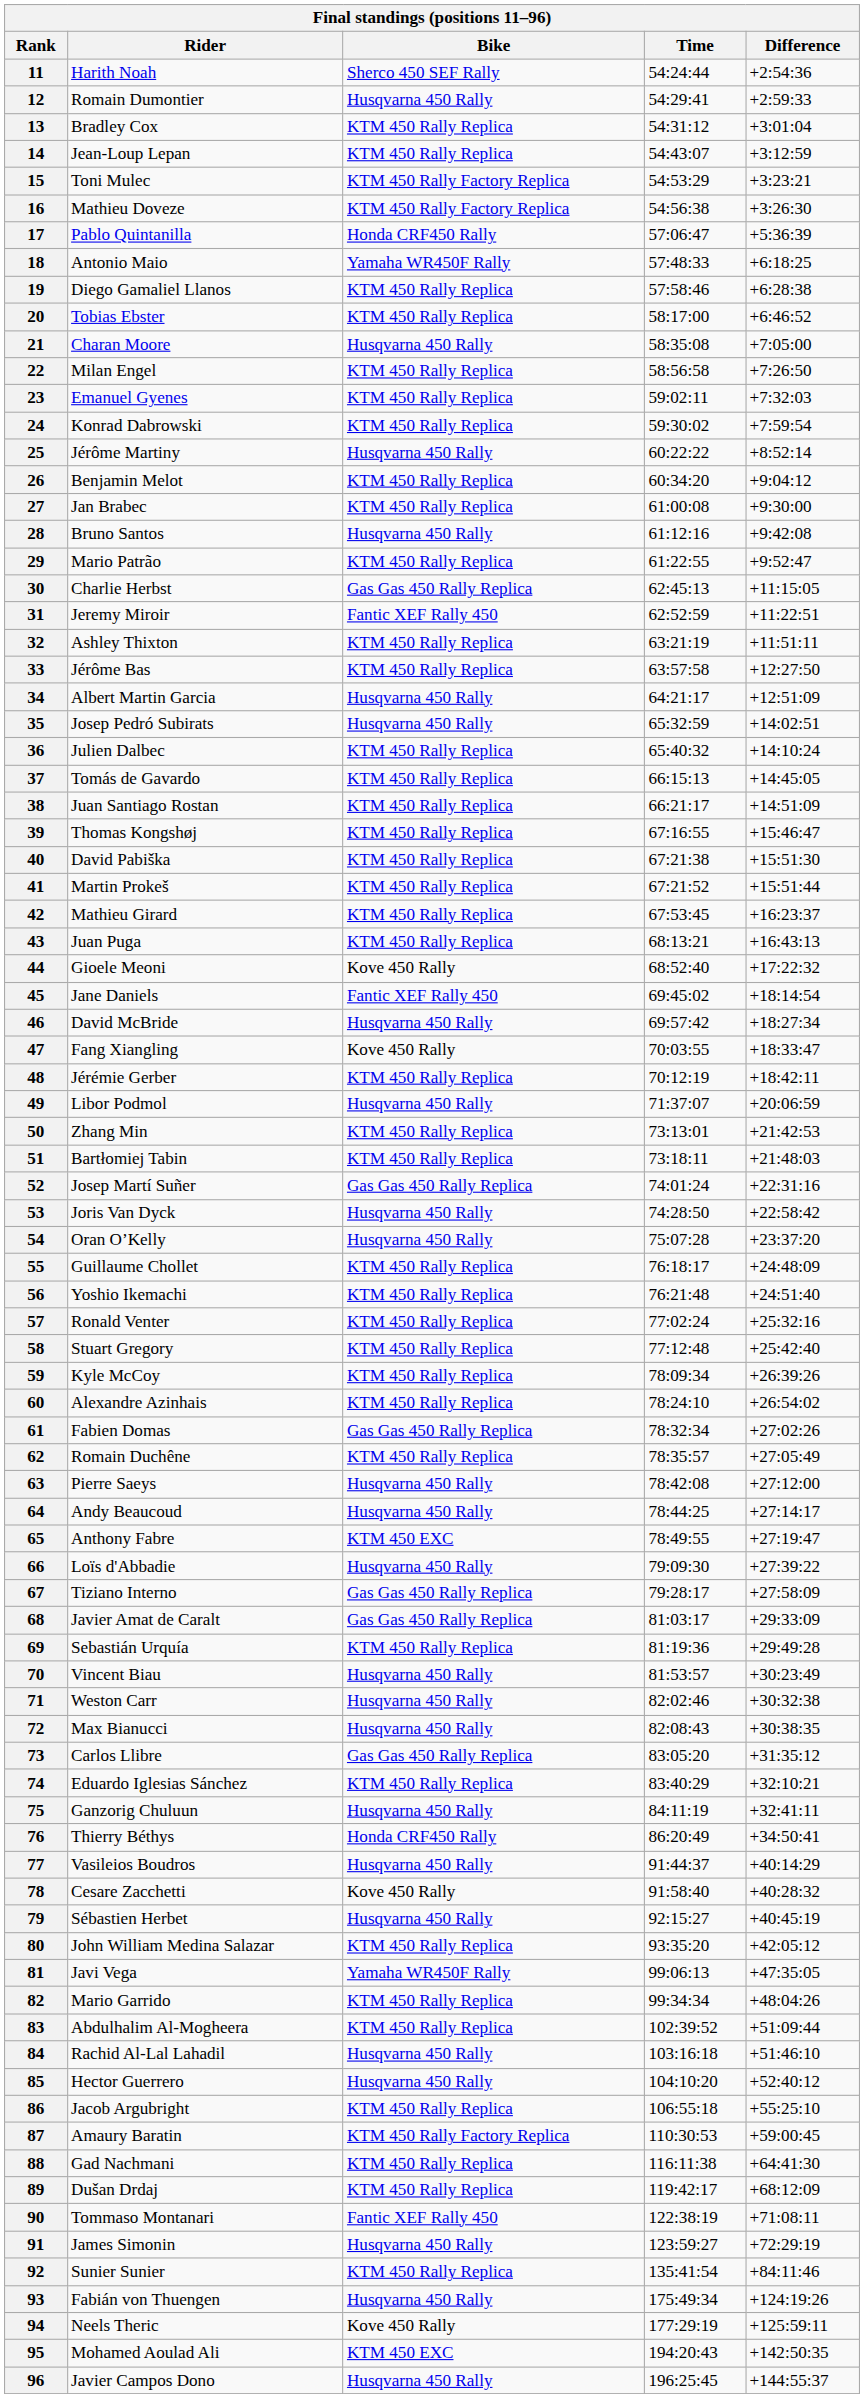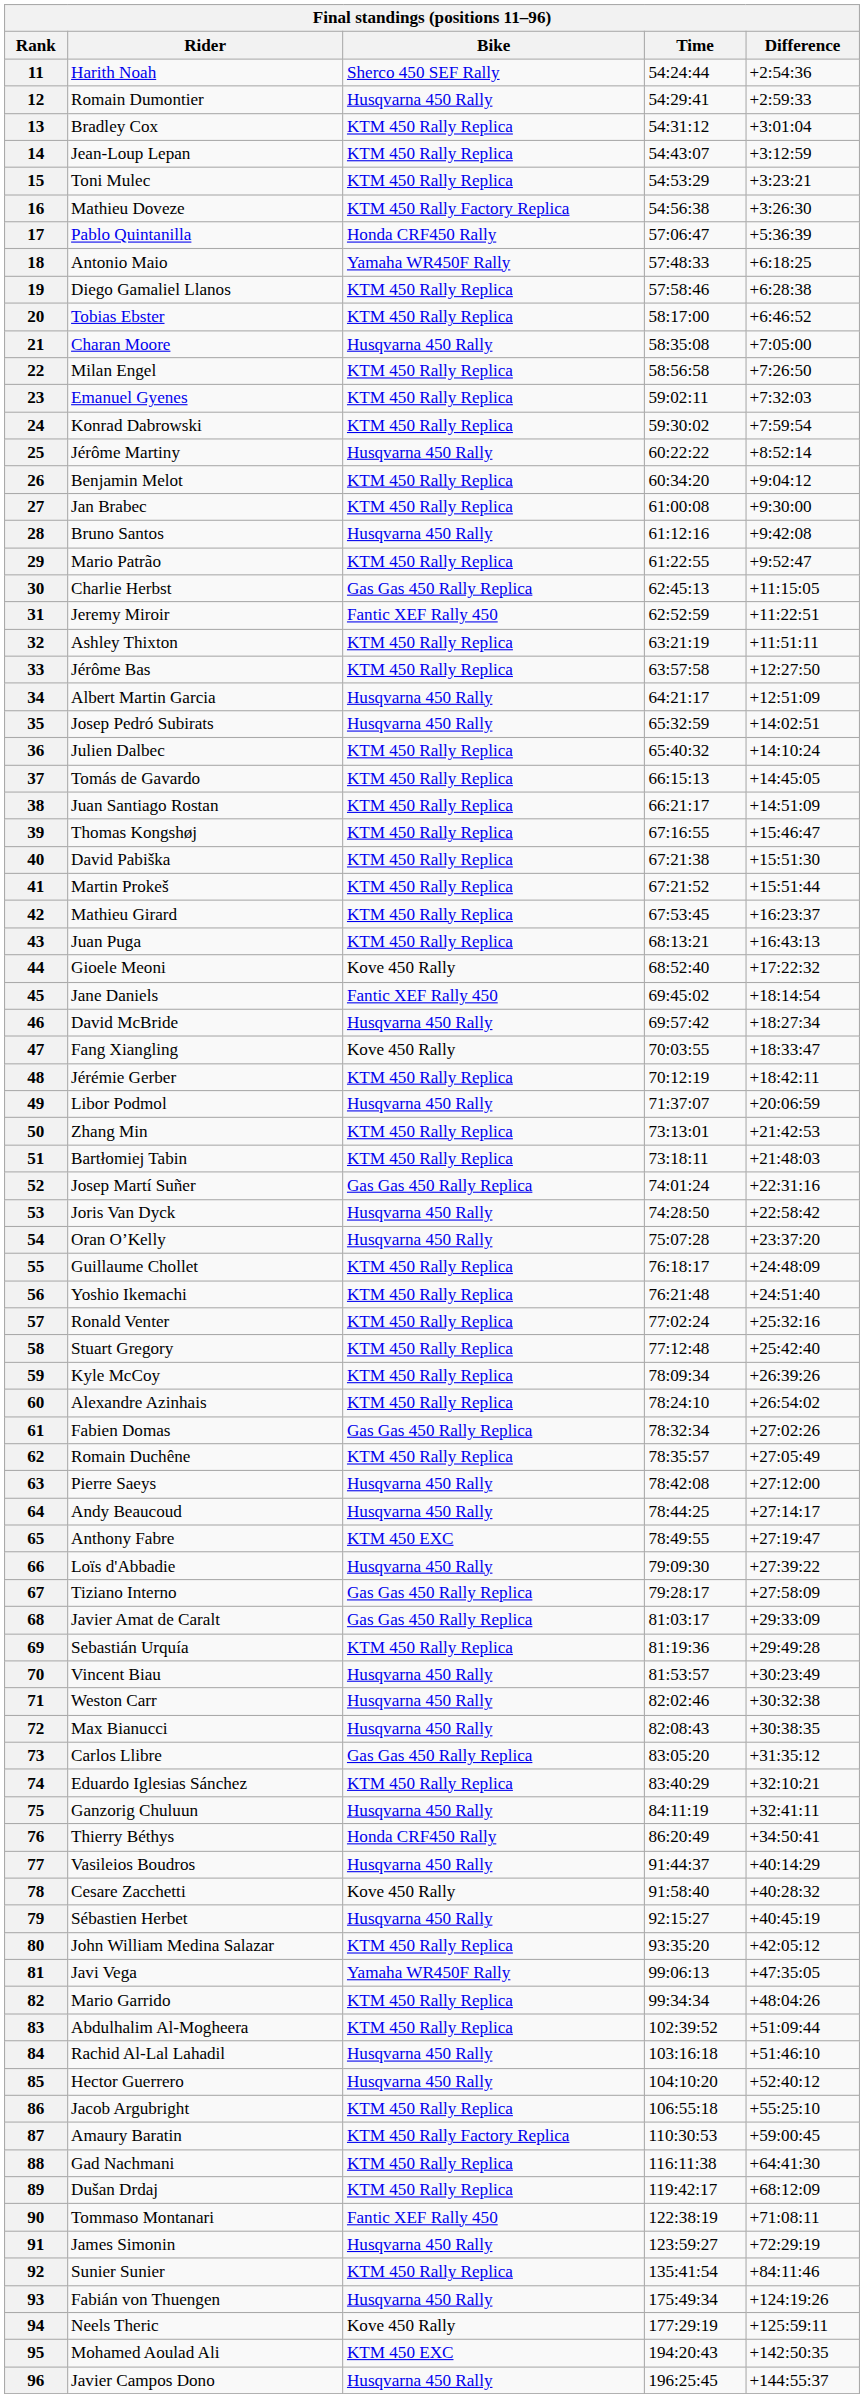15 | Bike: KTM 450 Rally Factory Replica -> KTM 450 Rally Replica
